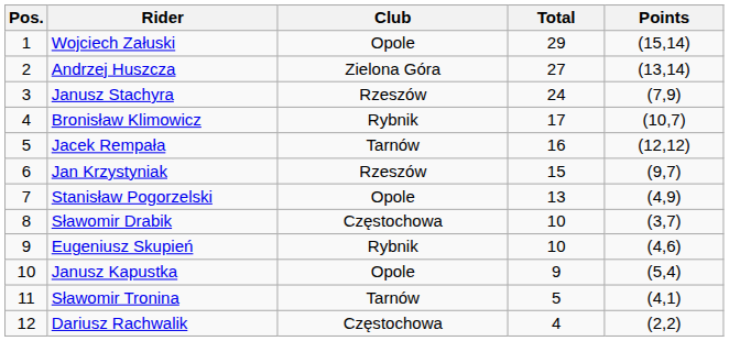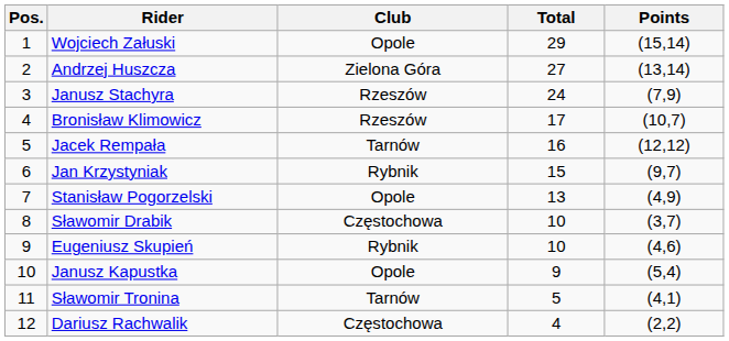Bronisław Klimowicz | Club: Rybnik -> Rzeszów
Jan Krzystyniak | Club: Rzeszów -> Rybnik
